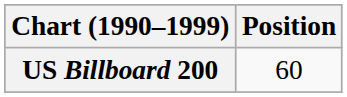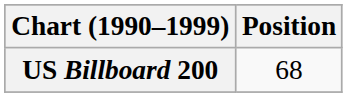US Billboard 200 | Position: 60 -> 68
